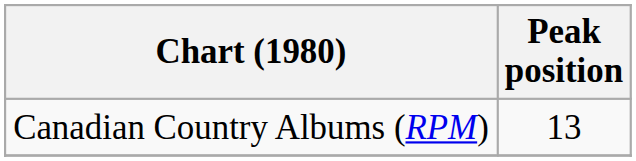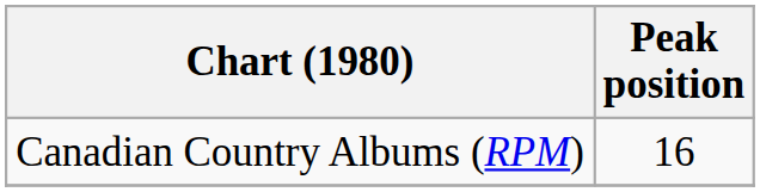Canadian Country Albums (RPM) | Peak position: 13 -> 16
